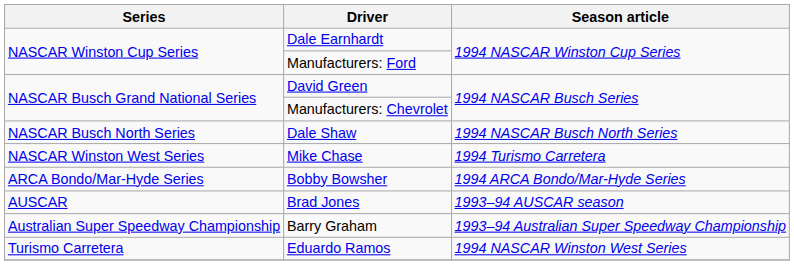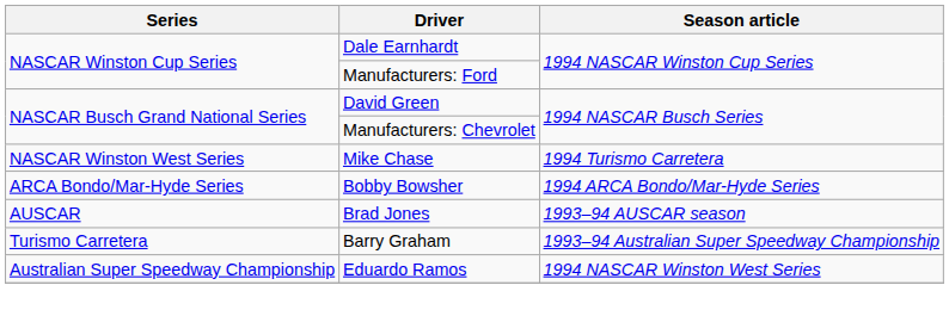- row: NASCAR Busch North Series | Dale Shaw | 1994 NASCAR Busch North Series
Barry Graham | Series: Australian Super Speedway Championship -> Turismo Carretera
Eduardo Ramos | Series: Turismo Carretera -> Australian Super Speedway Championship
